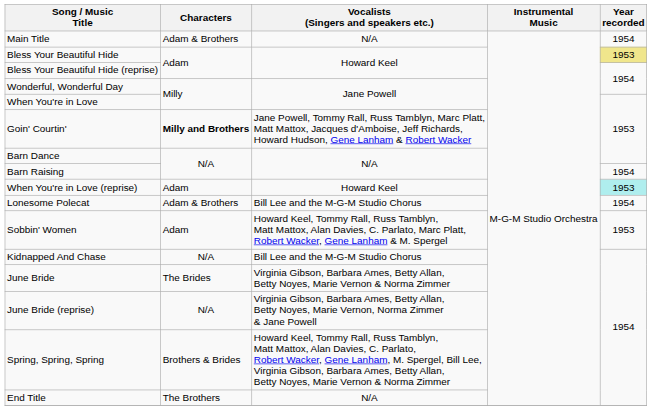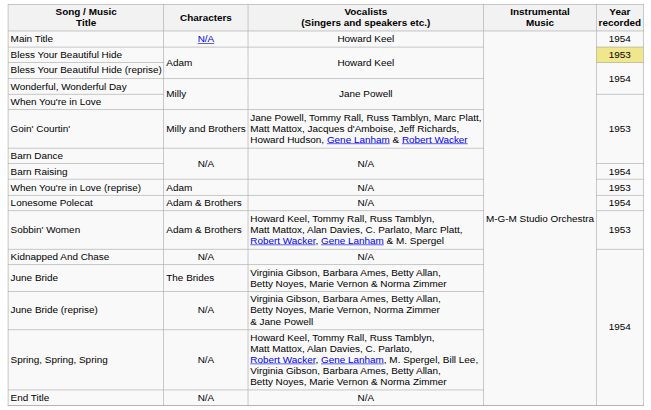Main Title | Characters: Adam & Brothers -> N/A
Main Title | Vocalists (Singers and speakers etc.): N/A -> Howard Keel
Goin' Courtin' | Characters: bold -> normal
When You're in Love (reprise) | Vocalists (Singers and speakers etc.): Howard Keel -> N/A
When You're in Love (reprise) | Year recorded: paleturquoise background -> no background
Lonesome Polecat | Vocalists (Singers and speakers etc.): Bill Lee and the M-G-M Studio Chorus -> N/A
Sobbin' Women | Characters: Adam -> Adam & Brothers
Kidnapped And Chase | Vocalists (Singers and speakers etc.): Bill Lee and the M-G-M Studio Chorus -> N/A
Spring, Spring, Spring | Characters: Brothers & Brides -> N/A
End Title | Characters: The Brothers -> N/A
